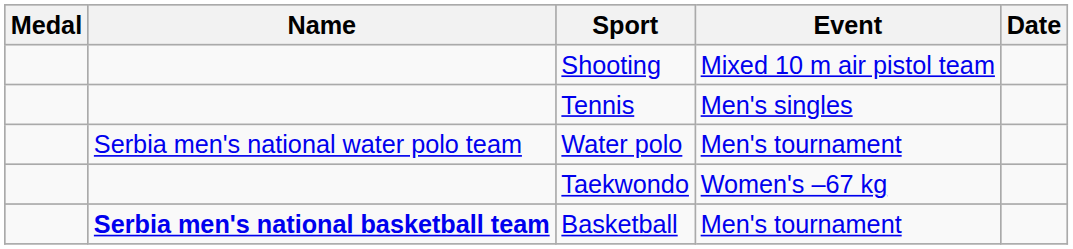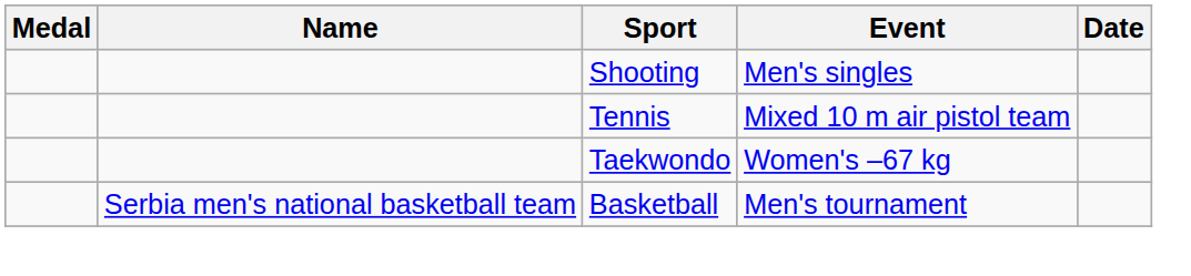Shooting | Event: Mixed 10 m air pistol team -> Men's singles
Tennis | Event: Men's singles -> Mixed 10 m air pistol team
- row: Serbia men's national water polo team | Water polo | Men's tournament
Basketball | Name: bold -> normal
